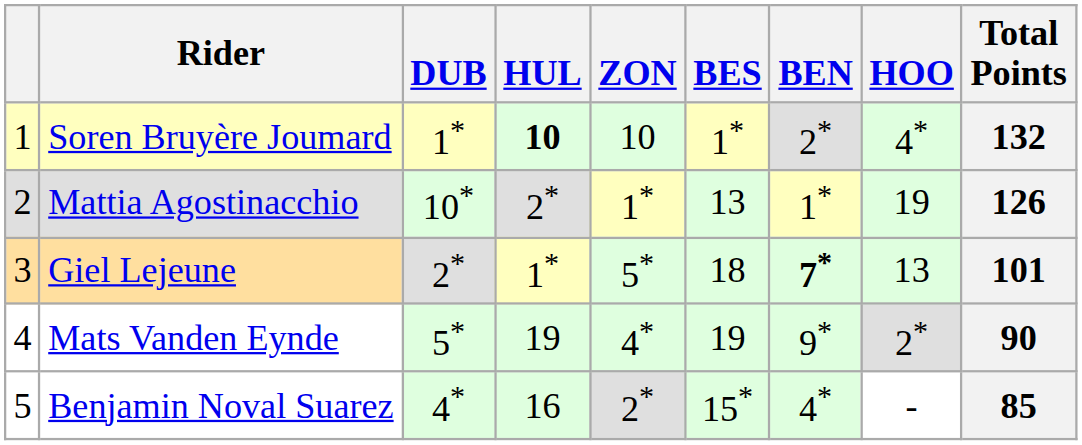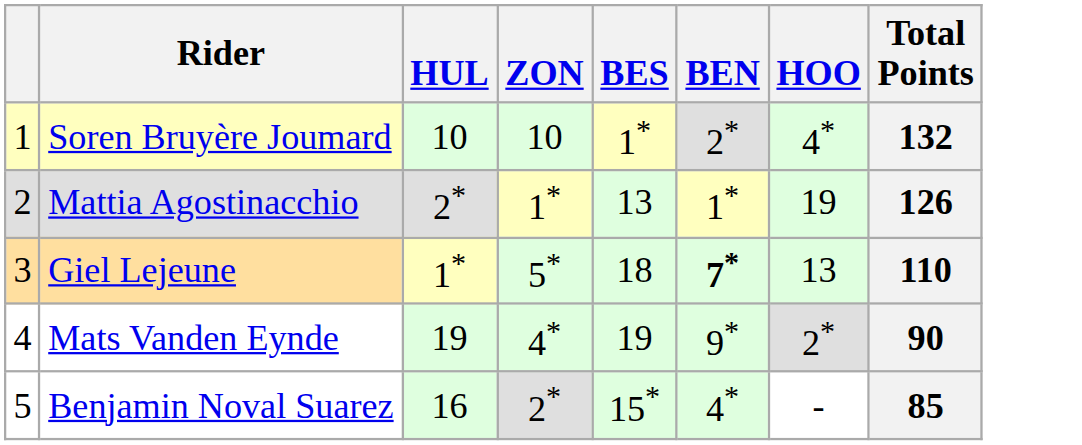- column: DUB | 1* | 10* | 2* | 5* | 4*
Soren Bruyère Joumard | HUL: bold -> normal
Giel Lejeune | Total Points: 101 -> 110
